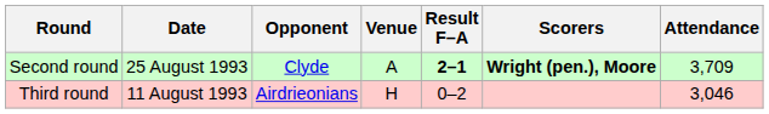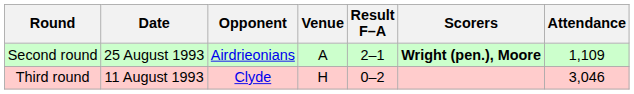Second round | Opponent: Clyde -> Airdrieonians
Second round | Result F–A: bold -> normal
Second round | Attendance: 3,709 -> 1,109
Third round | Opponent: Airdrieonians -> Clyde
